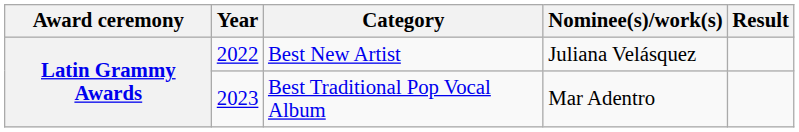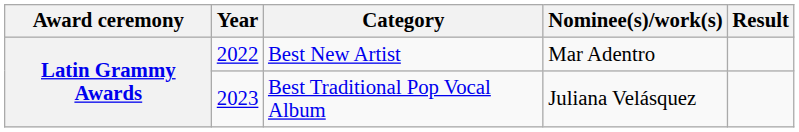Best New Artist | Nominee(s)/work(s): Juliana Velásquez -> Mar Adentro
Best Traditional Pop Vocal Album | Nominee(s)/work(s): Mar Adentro -> Juliana Velásquez
